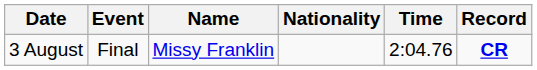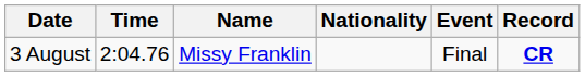columns swapped: Event <-> Time
